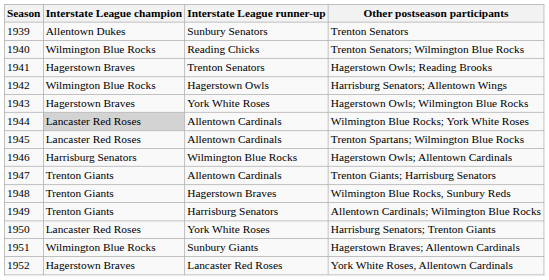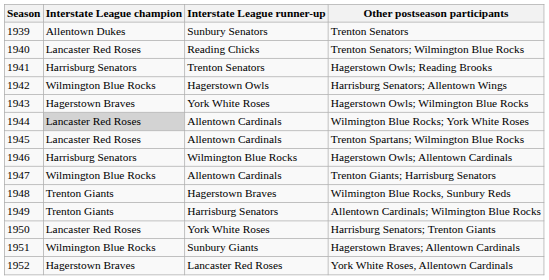Trenton Senators; Wilmington Blue Rocks | Interstate League champion: Wilmington Blue Rocks -> Lancaster Red Roses
Hagerstown Owls; Reading Brooks | Interstate League champion: Hagerstown Braves -> Harrisburg Senators
Trenton Giants; Harrisburg Senators | Interstate League champion: Trenton Giants -> Wilmington Blue Rocks
